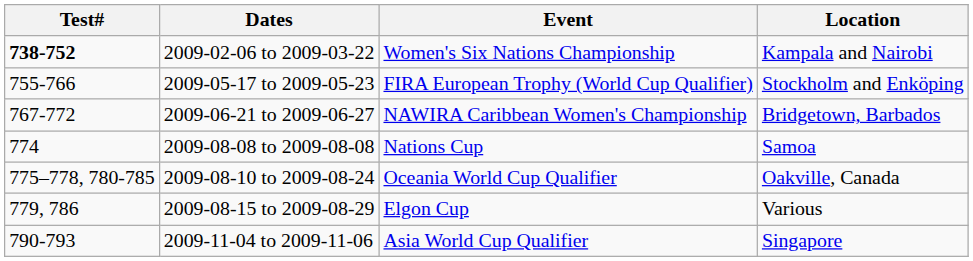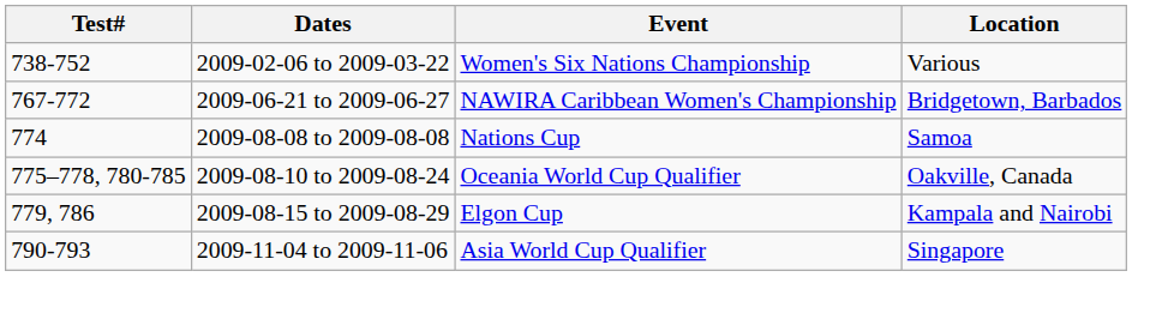2009-02-06 to 2009-03-22 | Test#: bold -> normal
2009-02-06 to 2009-03-22 | Location: Kampala and Nairobi -> Various
- row: 755-766 | 2009-05-17 to 2009-05-23 | FIRA European Trophy (World Cup Qualifier) | Stockholm and Enköping
2009-08-15 to 2009-08-29 | Location: Various -> Kampala and Nairobi
